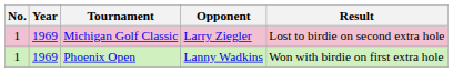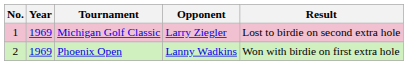Phoenix Open | No.: 1 -> 2
